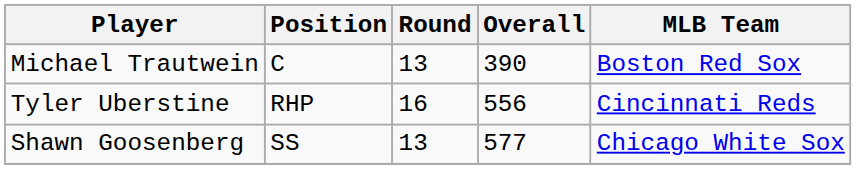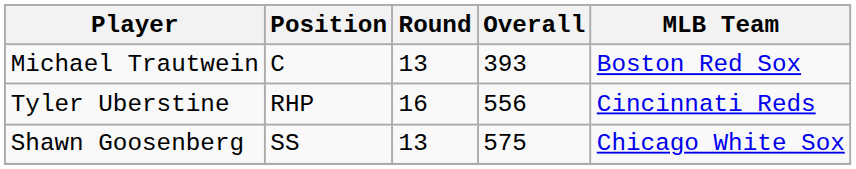Michael Trautwein | Overall: 390 -> 393
Shawn Goosenberg | Overall: 577 -> 575
